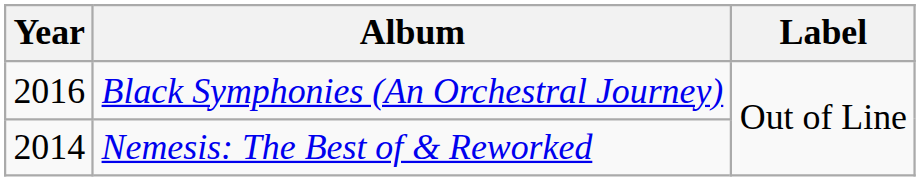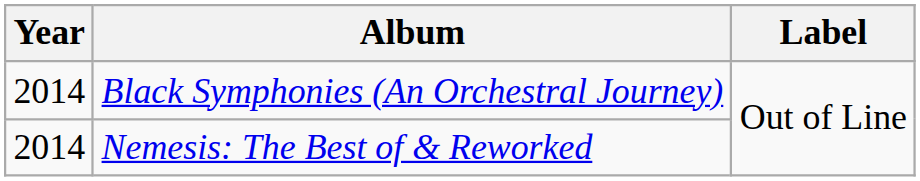Black Symphonies (An Orchestral Journey) | Year: 2016 -> 2014
